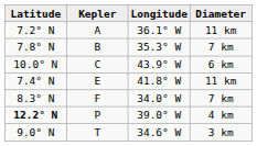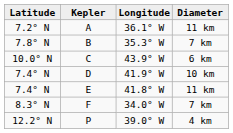+ row: 7.4° N | D | 41.9° W | 10 km
P | Latitude: bold -> normal
- row: 9.0° N | T | 34.6° W | 3 km
